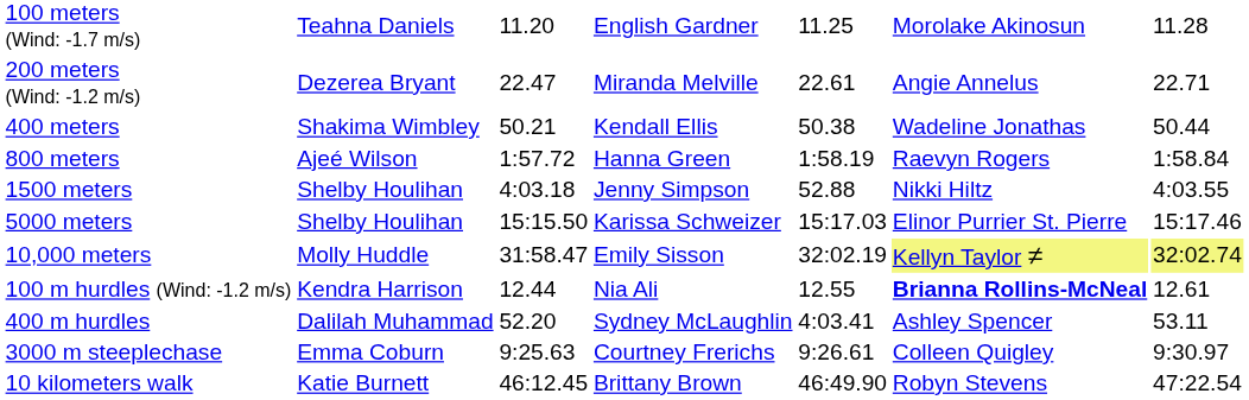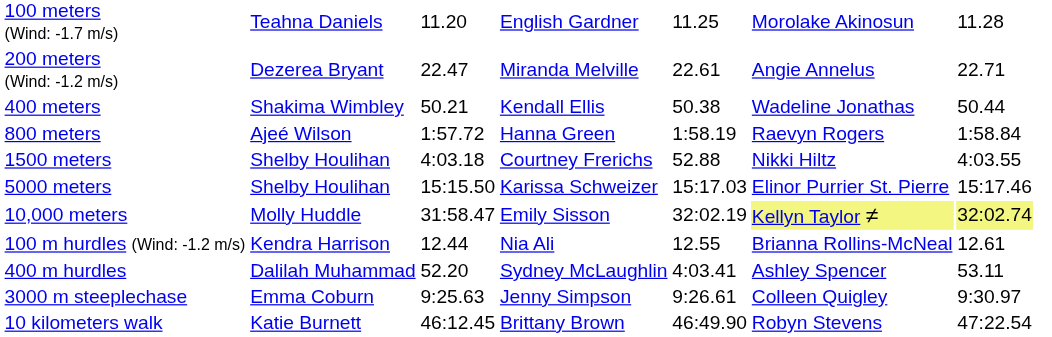1500 meters | column 4: Jenny Simpson -> Courtney Frerichs
100 m hurdles (Wind: -1.2 m/s) | column 6: bold -> normal
3000 m steeplechase | column 4: Courtney Frerichs -> Jenny Simpson
